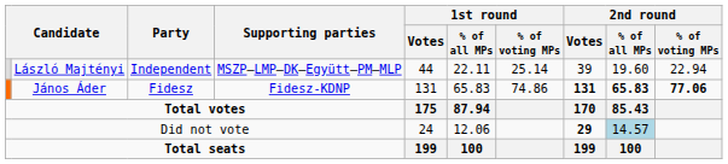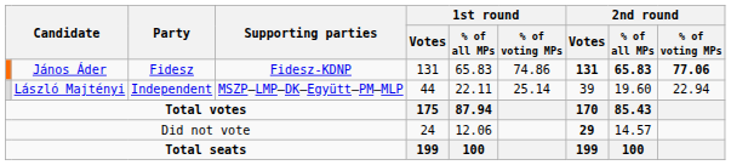rows swapped: János Áder <-> László Majtényi
Did not vote | 2nd round / % of all MPs: lightblue background -> no background
